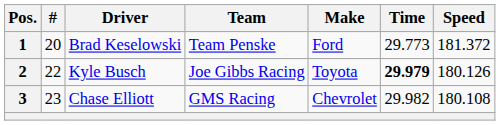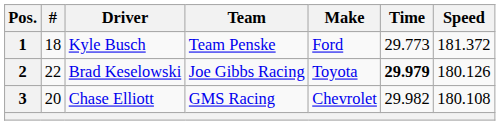1 | #: 20 -> 18
1 | Driver: Brad Keselowski -> Kyle Busch
2 | Driver: Kyle Busch -> Brad Keselowski
3 | #: 23 -> 20
